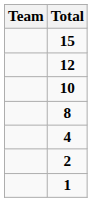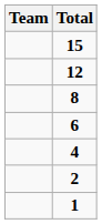- row: 10
+ row: 6
